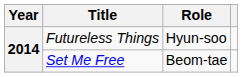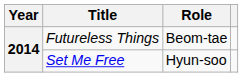Futureless Things | Role: Hyun-soo -> Beom-tae
Set Me Free | Role: Beom-tae -> Hyun-soo
